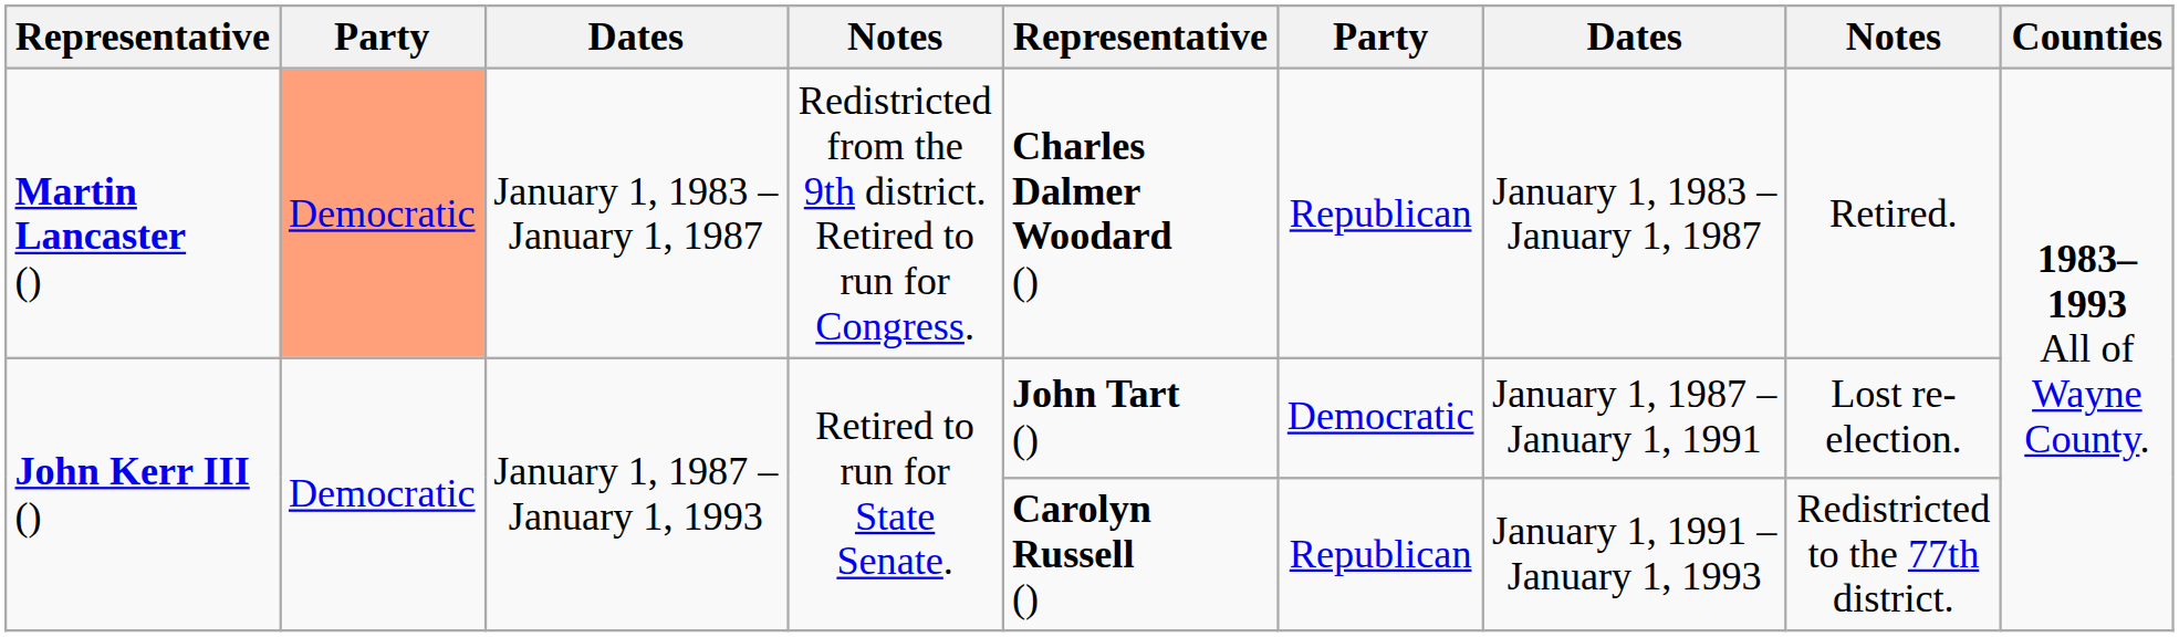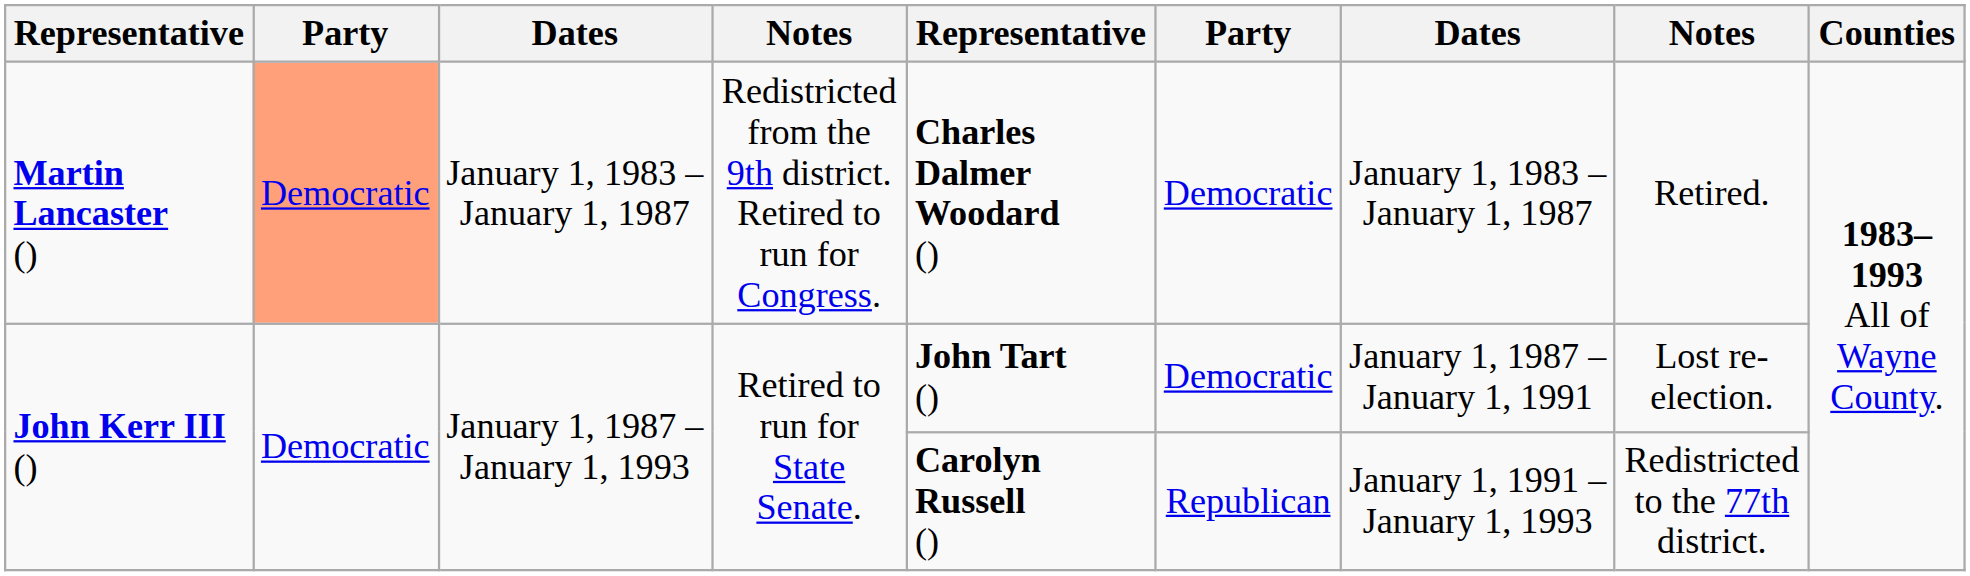Martin Lancaster () | column 6: Republican -> Democratic
